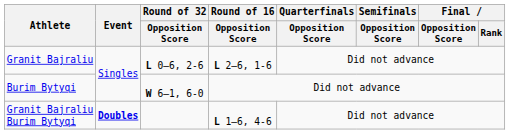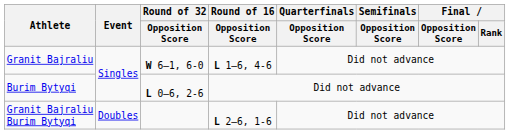Granit Bajraliu | Round of 32 / Opposition Score: L 0–6, 2-6 -> W 6–1, 6-0
Granit Bajraliu | Round of 16 / Opposition Score: L 2–6, 1-6 -> L 1–6, 4-6
Burim Bytyqi | Round of 32 / Opposition Score: W 6–1, 6-0 -> L 0–6, 2-6
Granit Bajraliu Burim Bytyqi | Event: bold -> normal
Granit Bajraliu Burim Bytyqi | Round of 16 / Opposition Score: L 1–6, 4-6 -> L 2–6, 1-6
